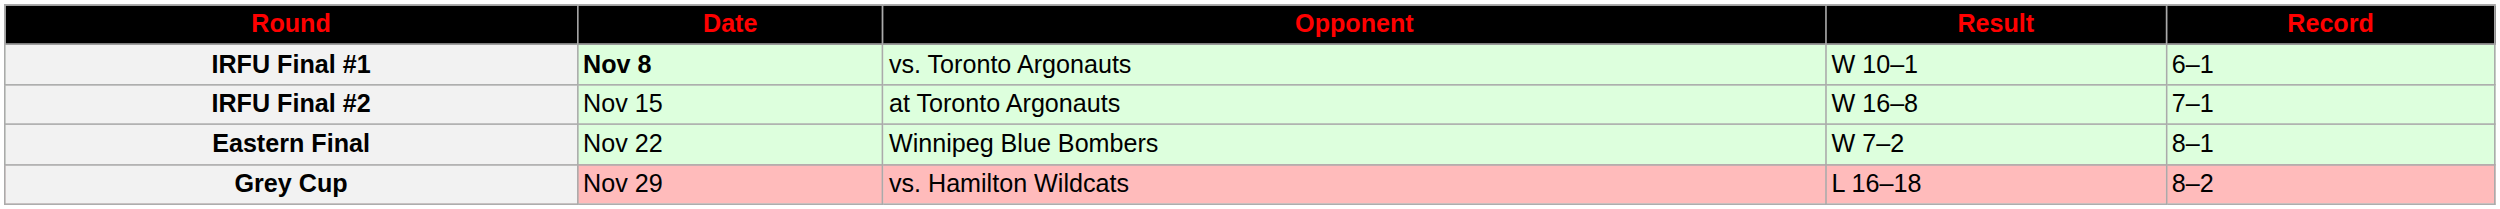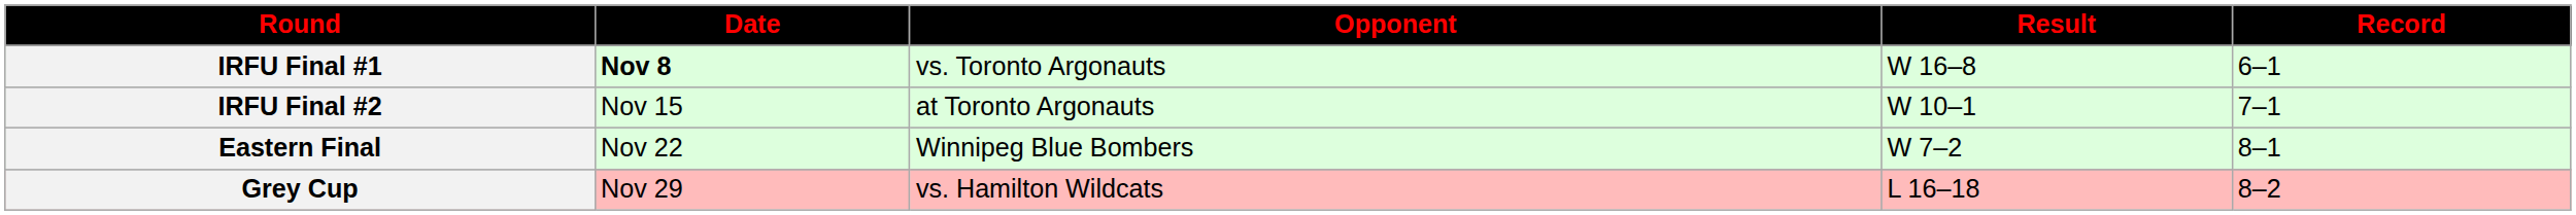IRFU Final #1 | Result: W 10–1 -> W 16–8
IRFU Final #2 | Result: W 16–8 -> W 10–1
